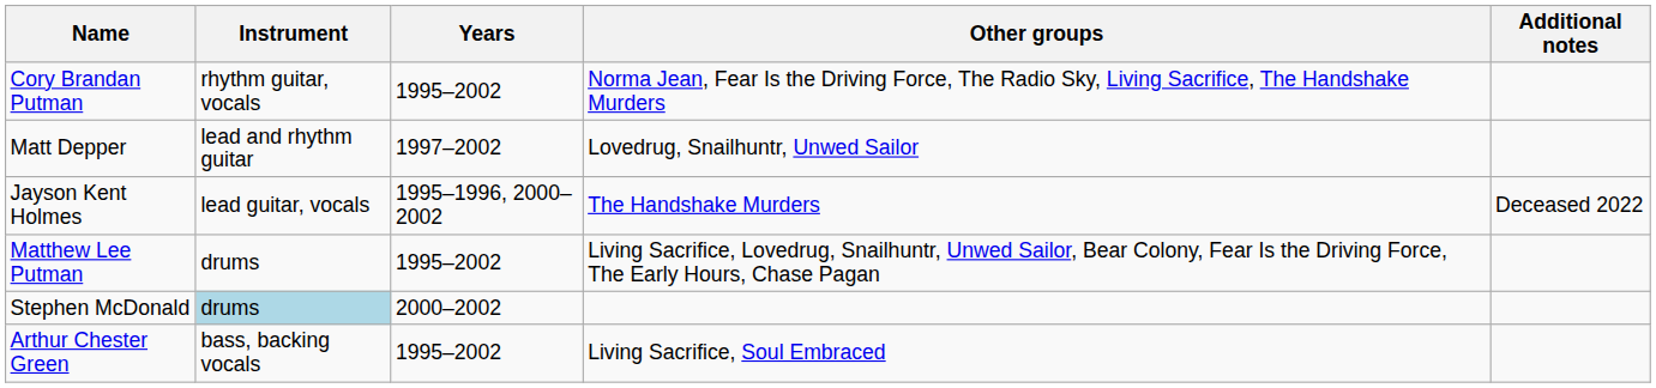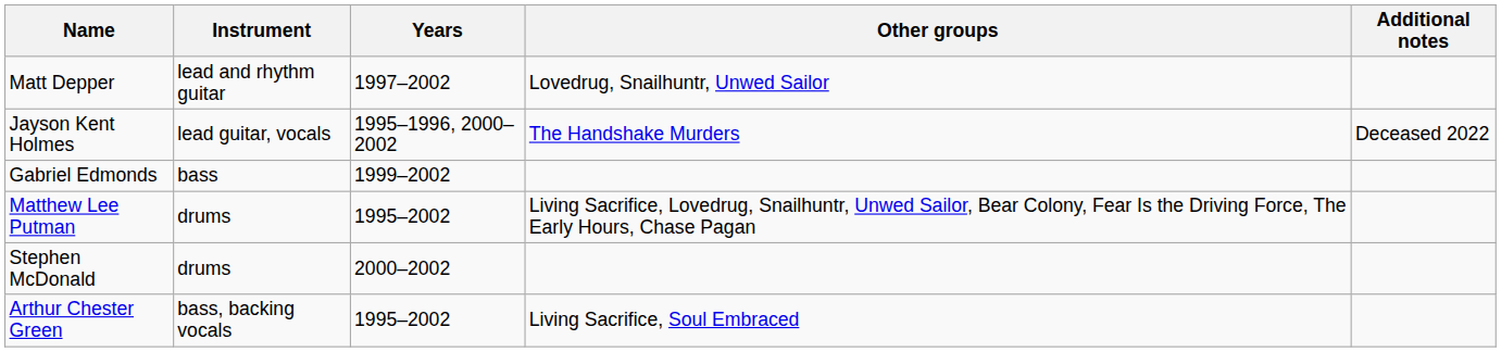- row: Cory Brandan Putman | rhythm guitar, vocals | 1995–2002 | Norma Jean, Fear Is the Driving Force, The Radio Sky, Living Sacrifice, The Handshake Murders
+ row: Gabriel Edmonds | bass | 1999–2002
Stephen McDonald | Instrument: lightblue background -> no background
